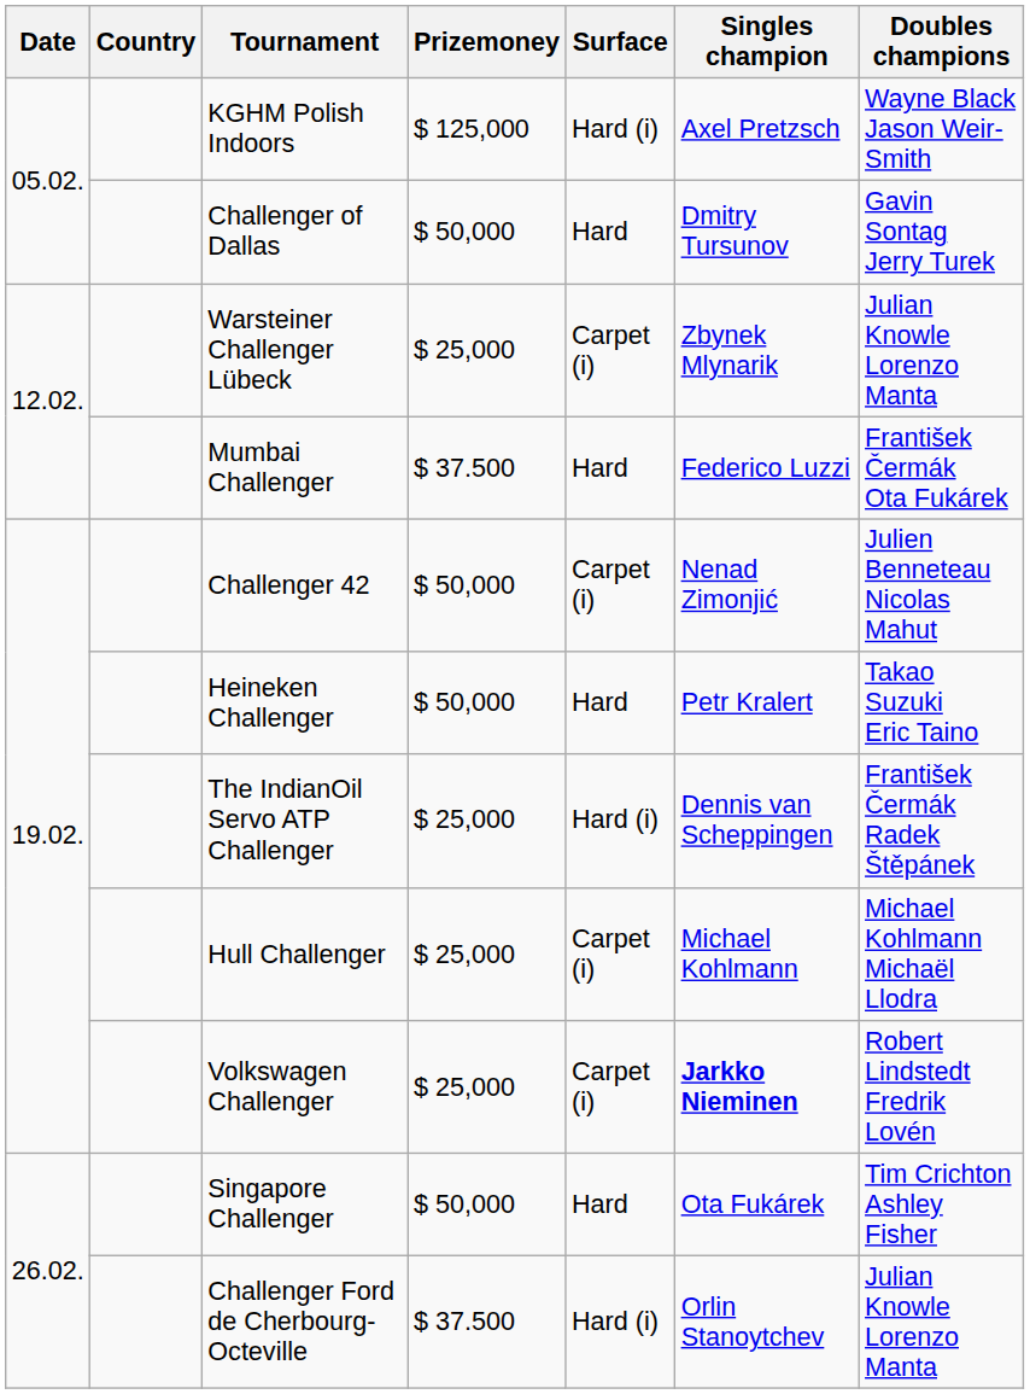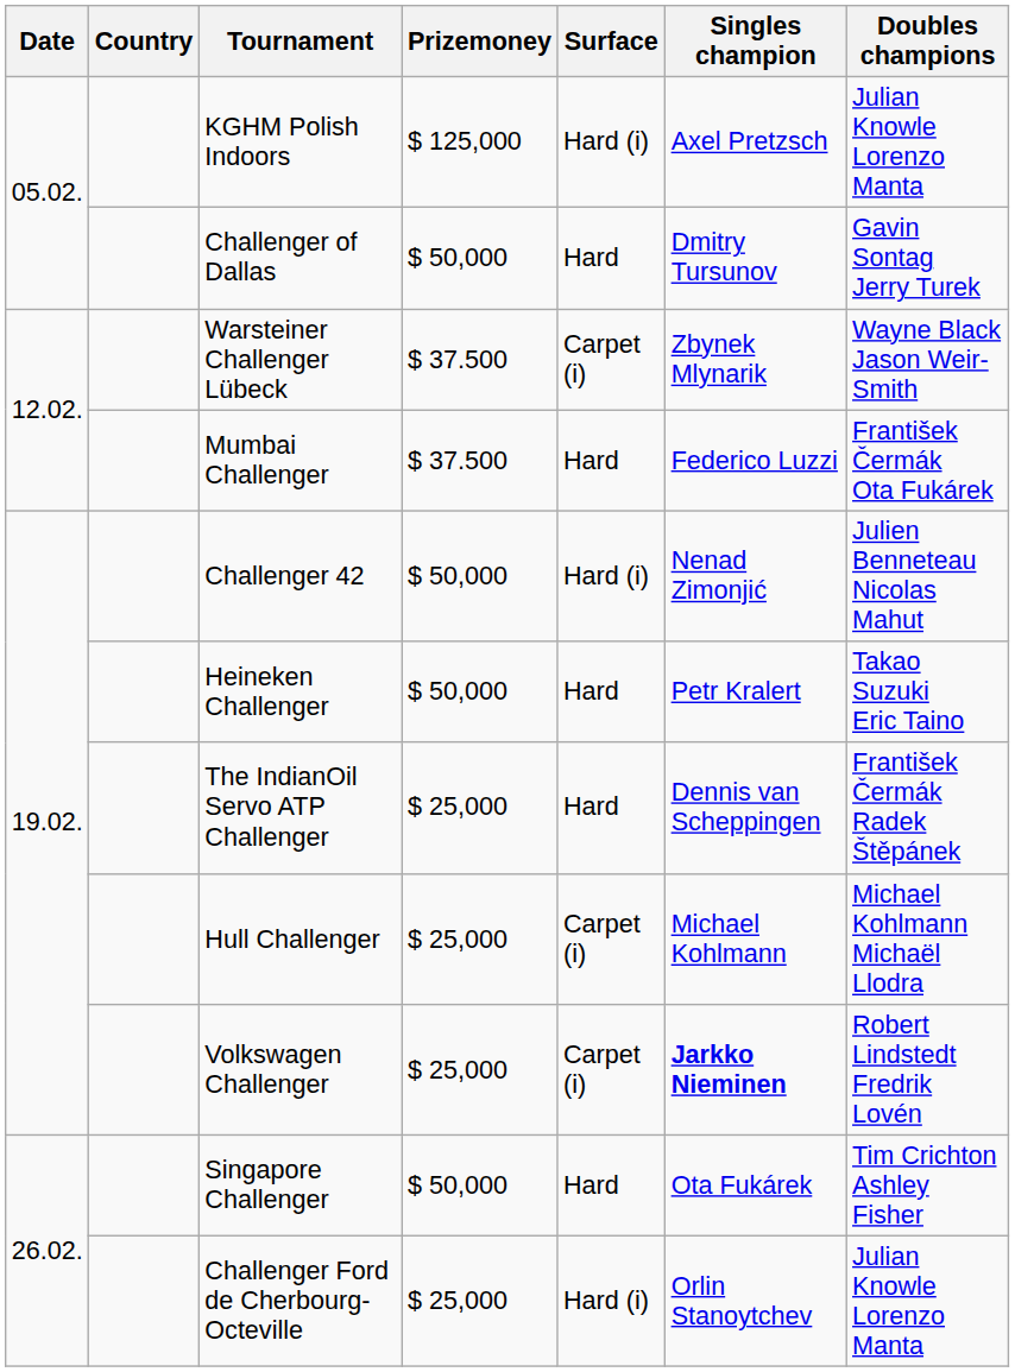KGHM Polish Indoors | Doubles champions: Wayne Black Jason Weir-Smith -> Julian Knowle Lorenzo Manta
Warsteiner Challenger Lübeck | Prizemoney: $ 25,000 -> $ 37.500
Warsteiner Challenger Lübeck | Doubles champions: Julian Knowle Lorenzo Manta -> Wayne Black Jason Weir-Smith
Challenger 42 | Surface: Carpet (i) -> Hard (i)
The IndianOil Servo ATP Challenger | Surface: Hard (i) -> Hard
Challenger Ford de Cherbourg-Octeville | Prizemoney: $ 37.500 -> $ 25,000
